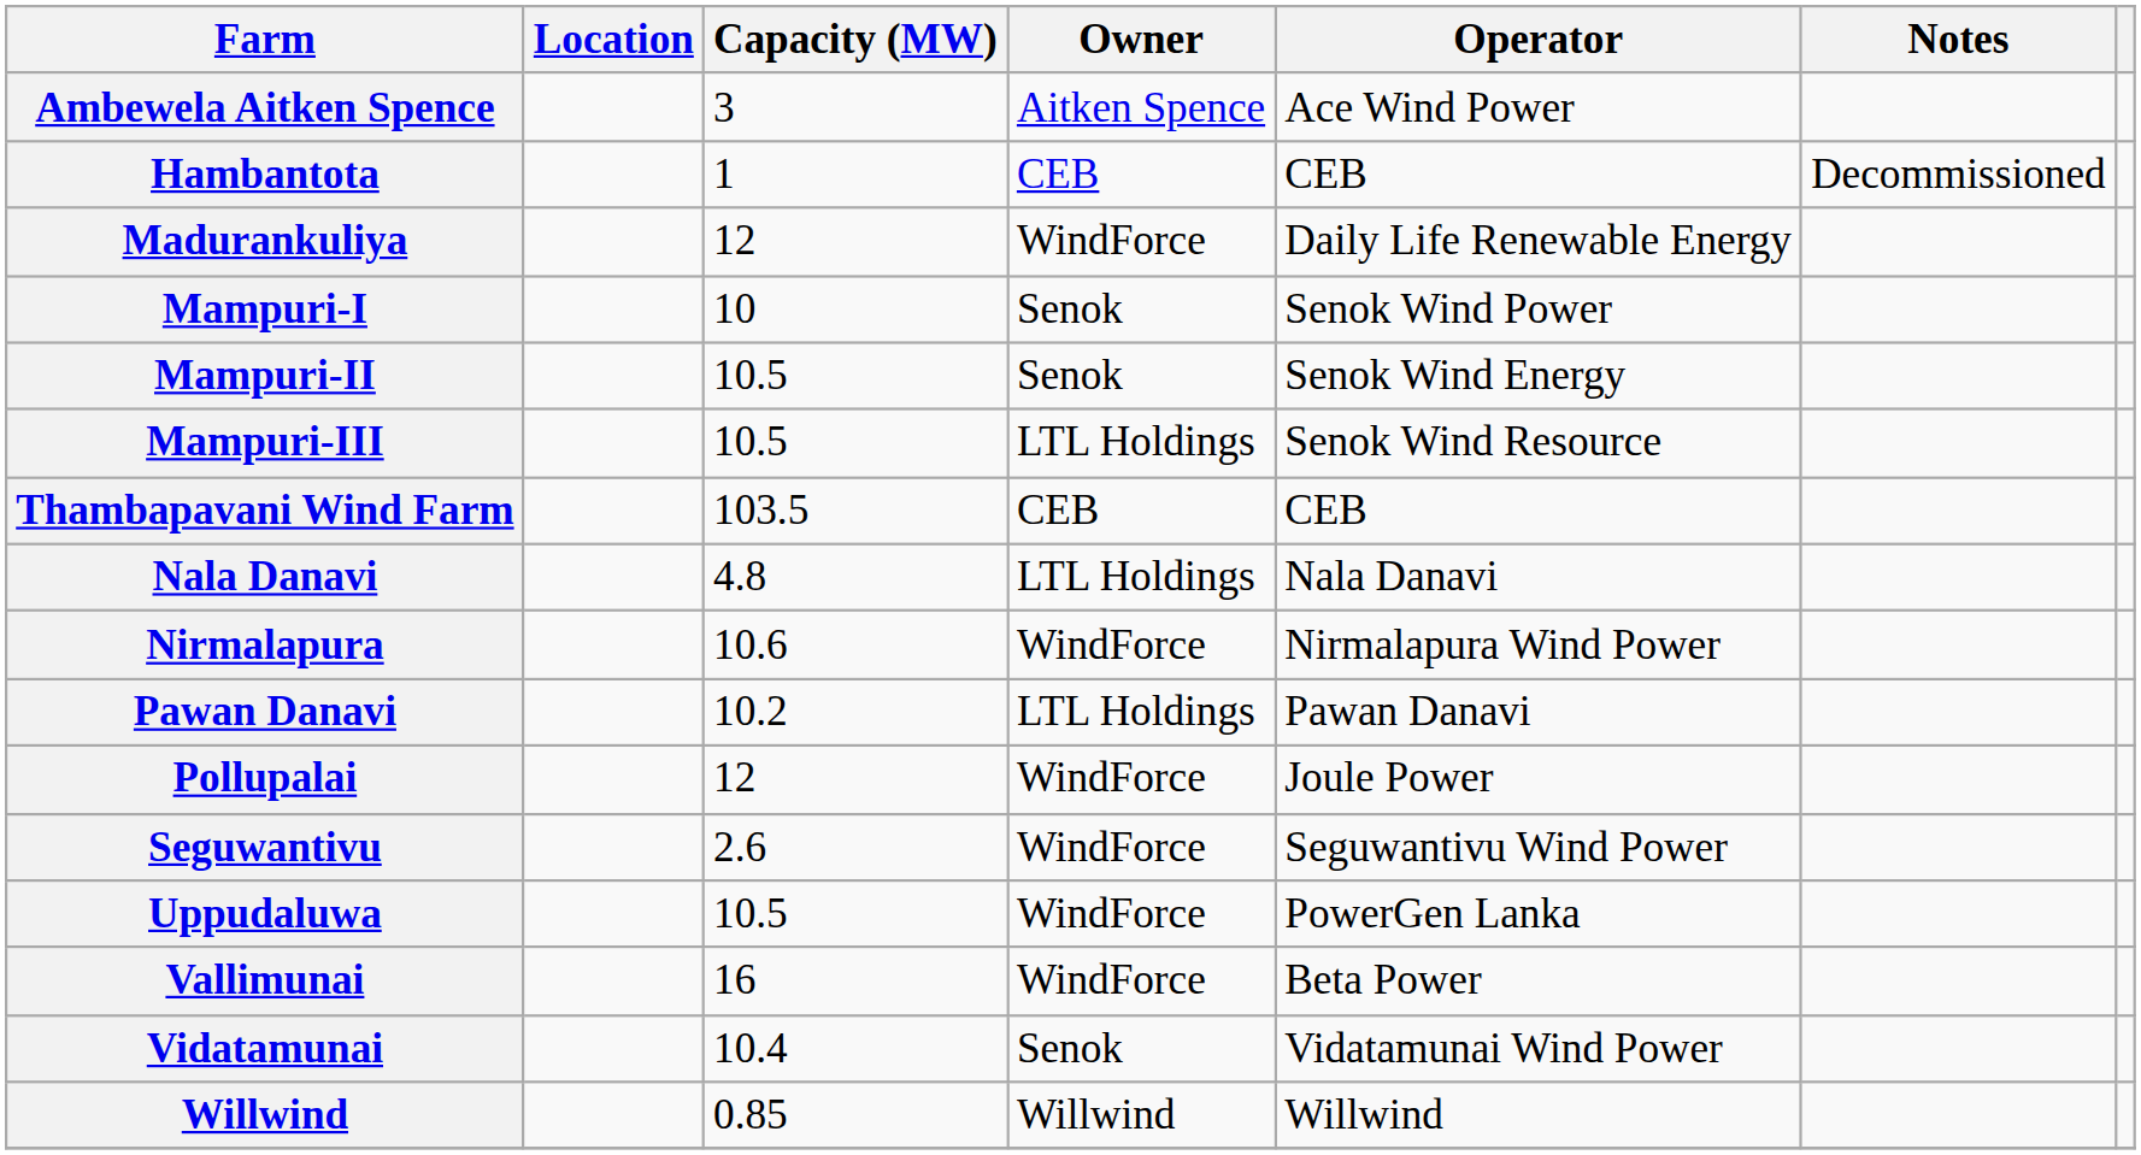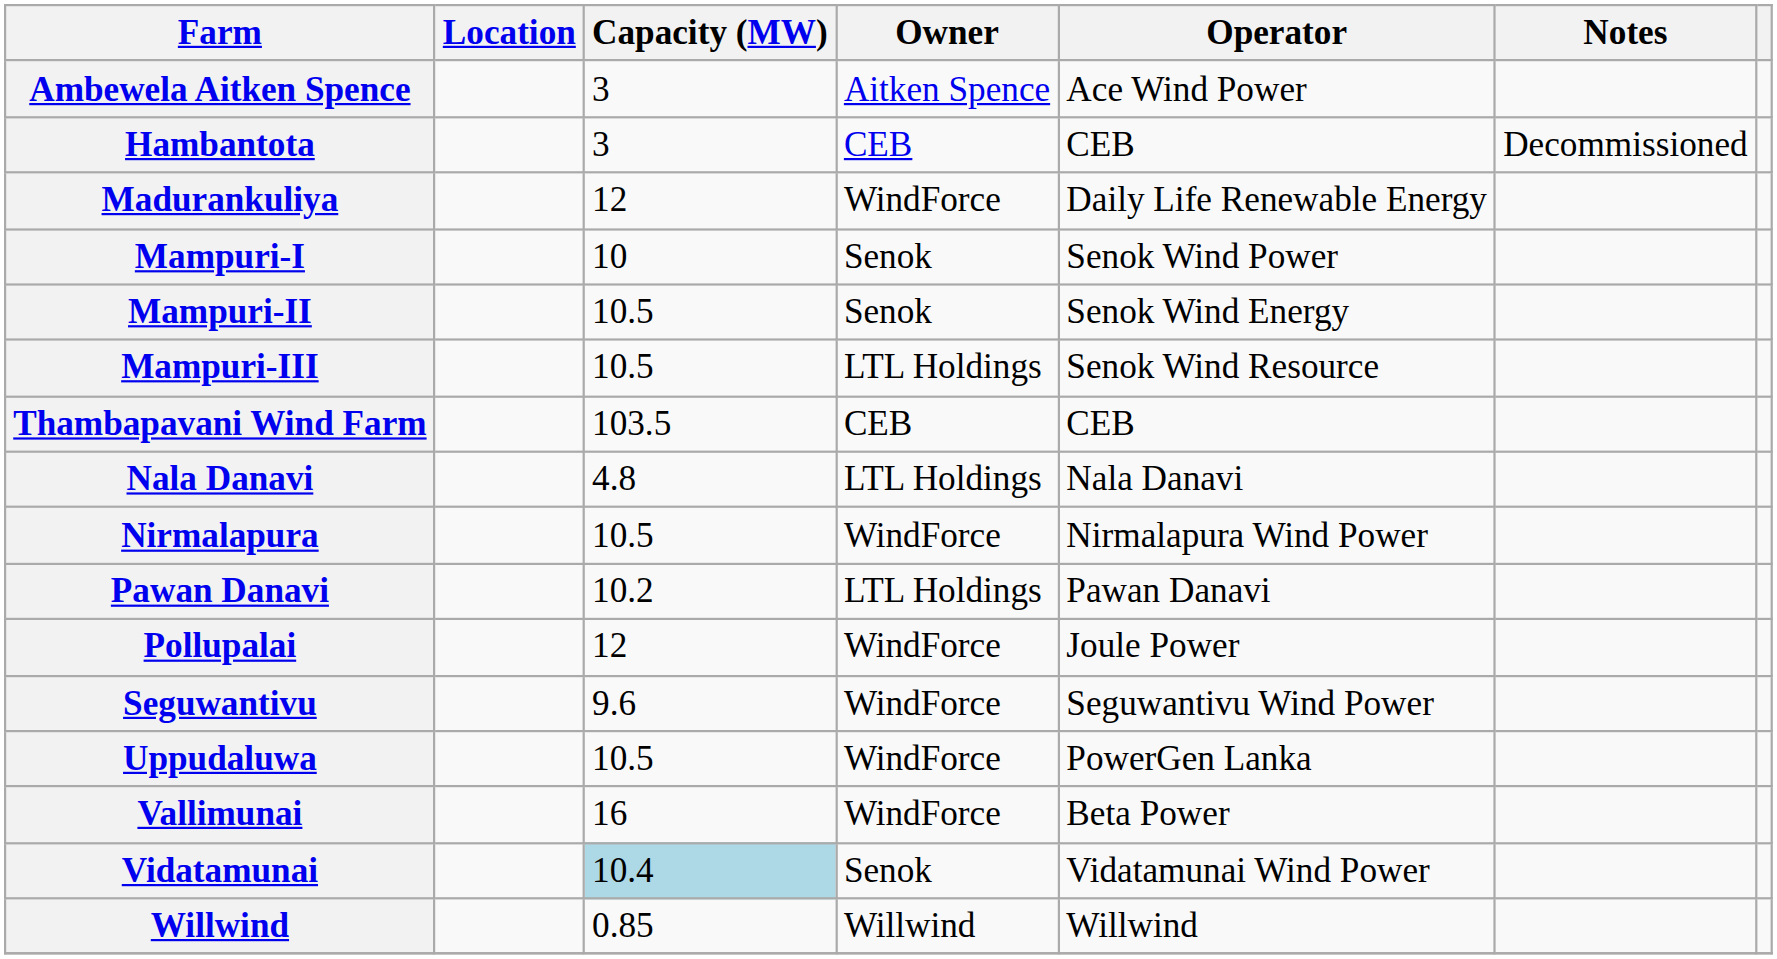Hambantota | Capacity (MW): 1 -> 3
Nirmalapura | Capacity (MW): 10.6 -> 10.5
Seguwantivu | Capacity (MW): 2.6 -> 9.6
Vidatamunai | Capacity (MW): no background -> lightblue background
